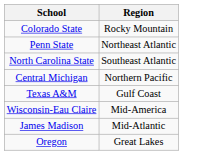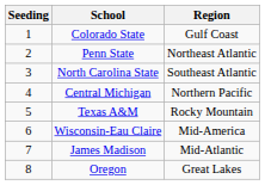+ column: Seeding | 1 | 2 | 3 | 4 | 5 | 6 | 7 | 8
Colorado State | Region: Rocky Mountain -> Gulf Coast
Texas A&M | Region: Gulf Coast -> Rocky Mountain
